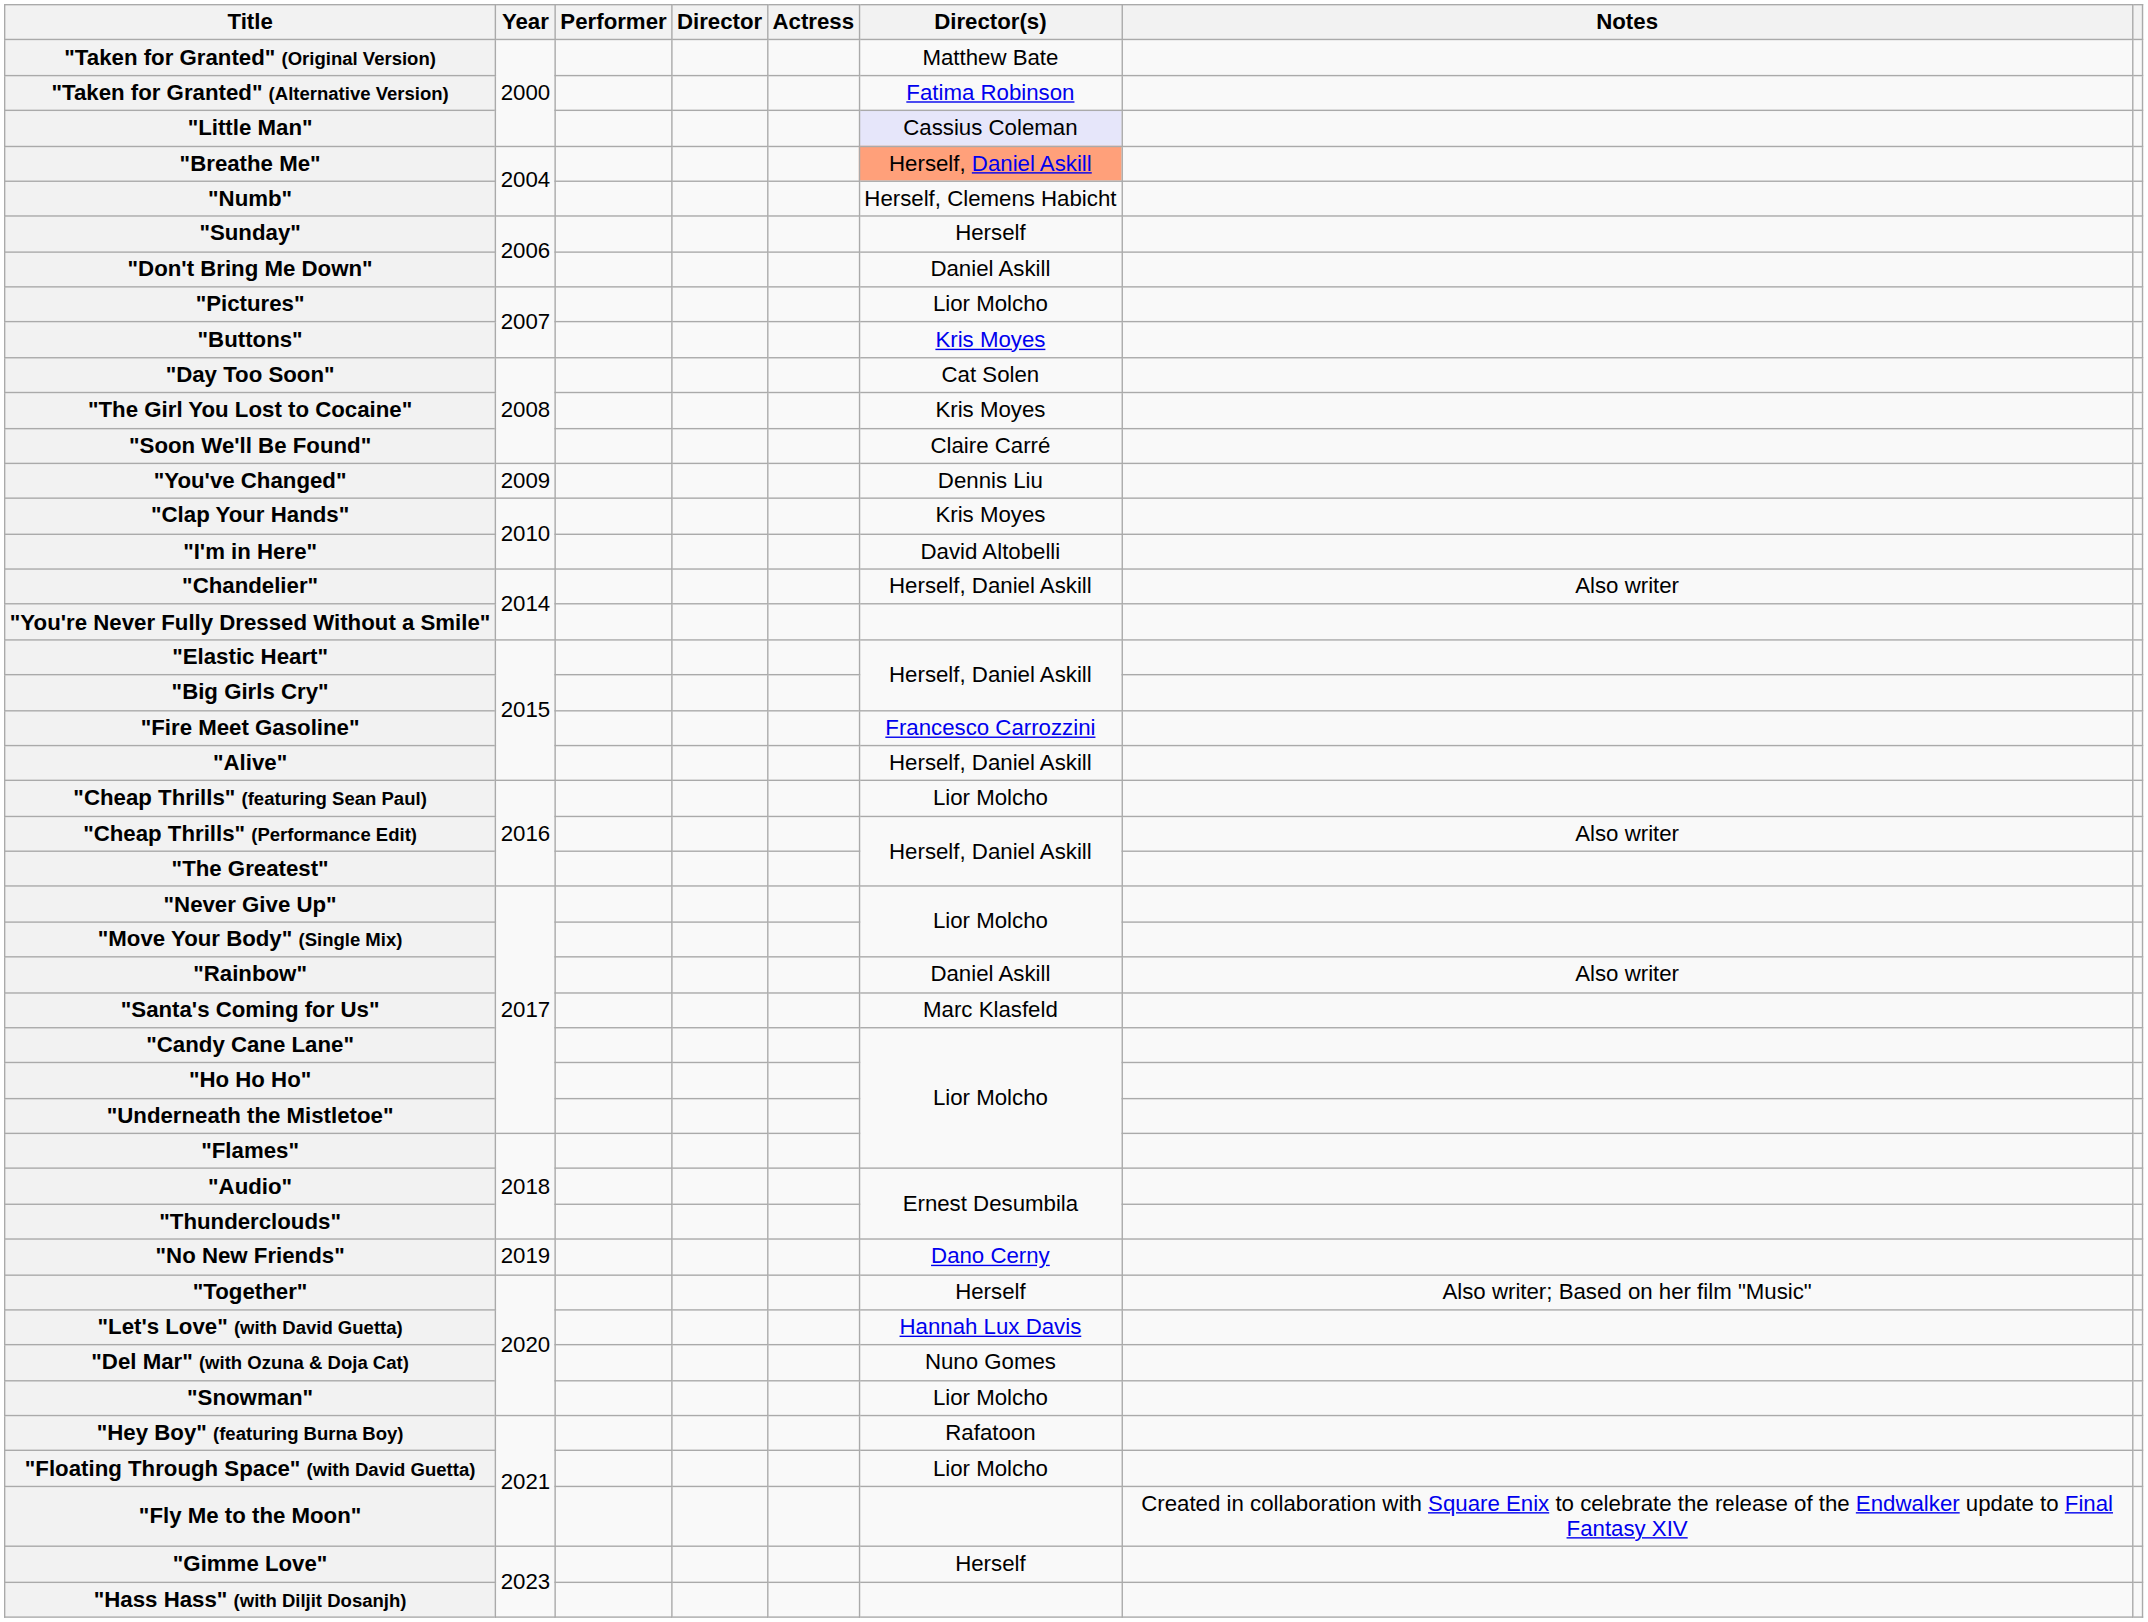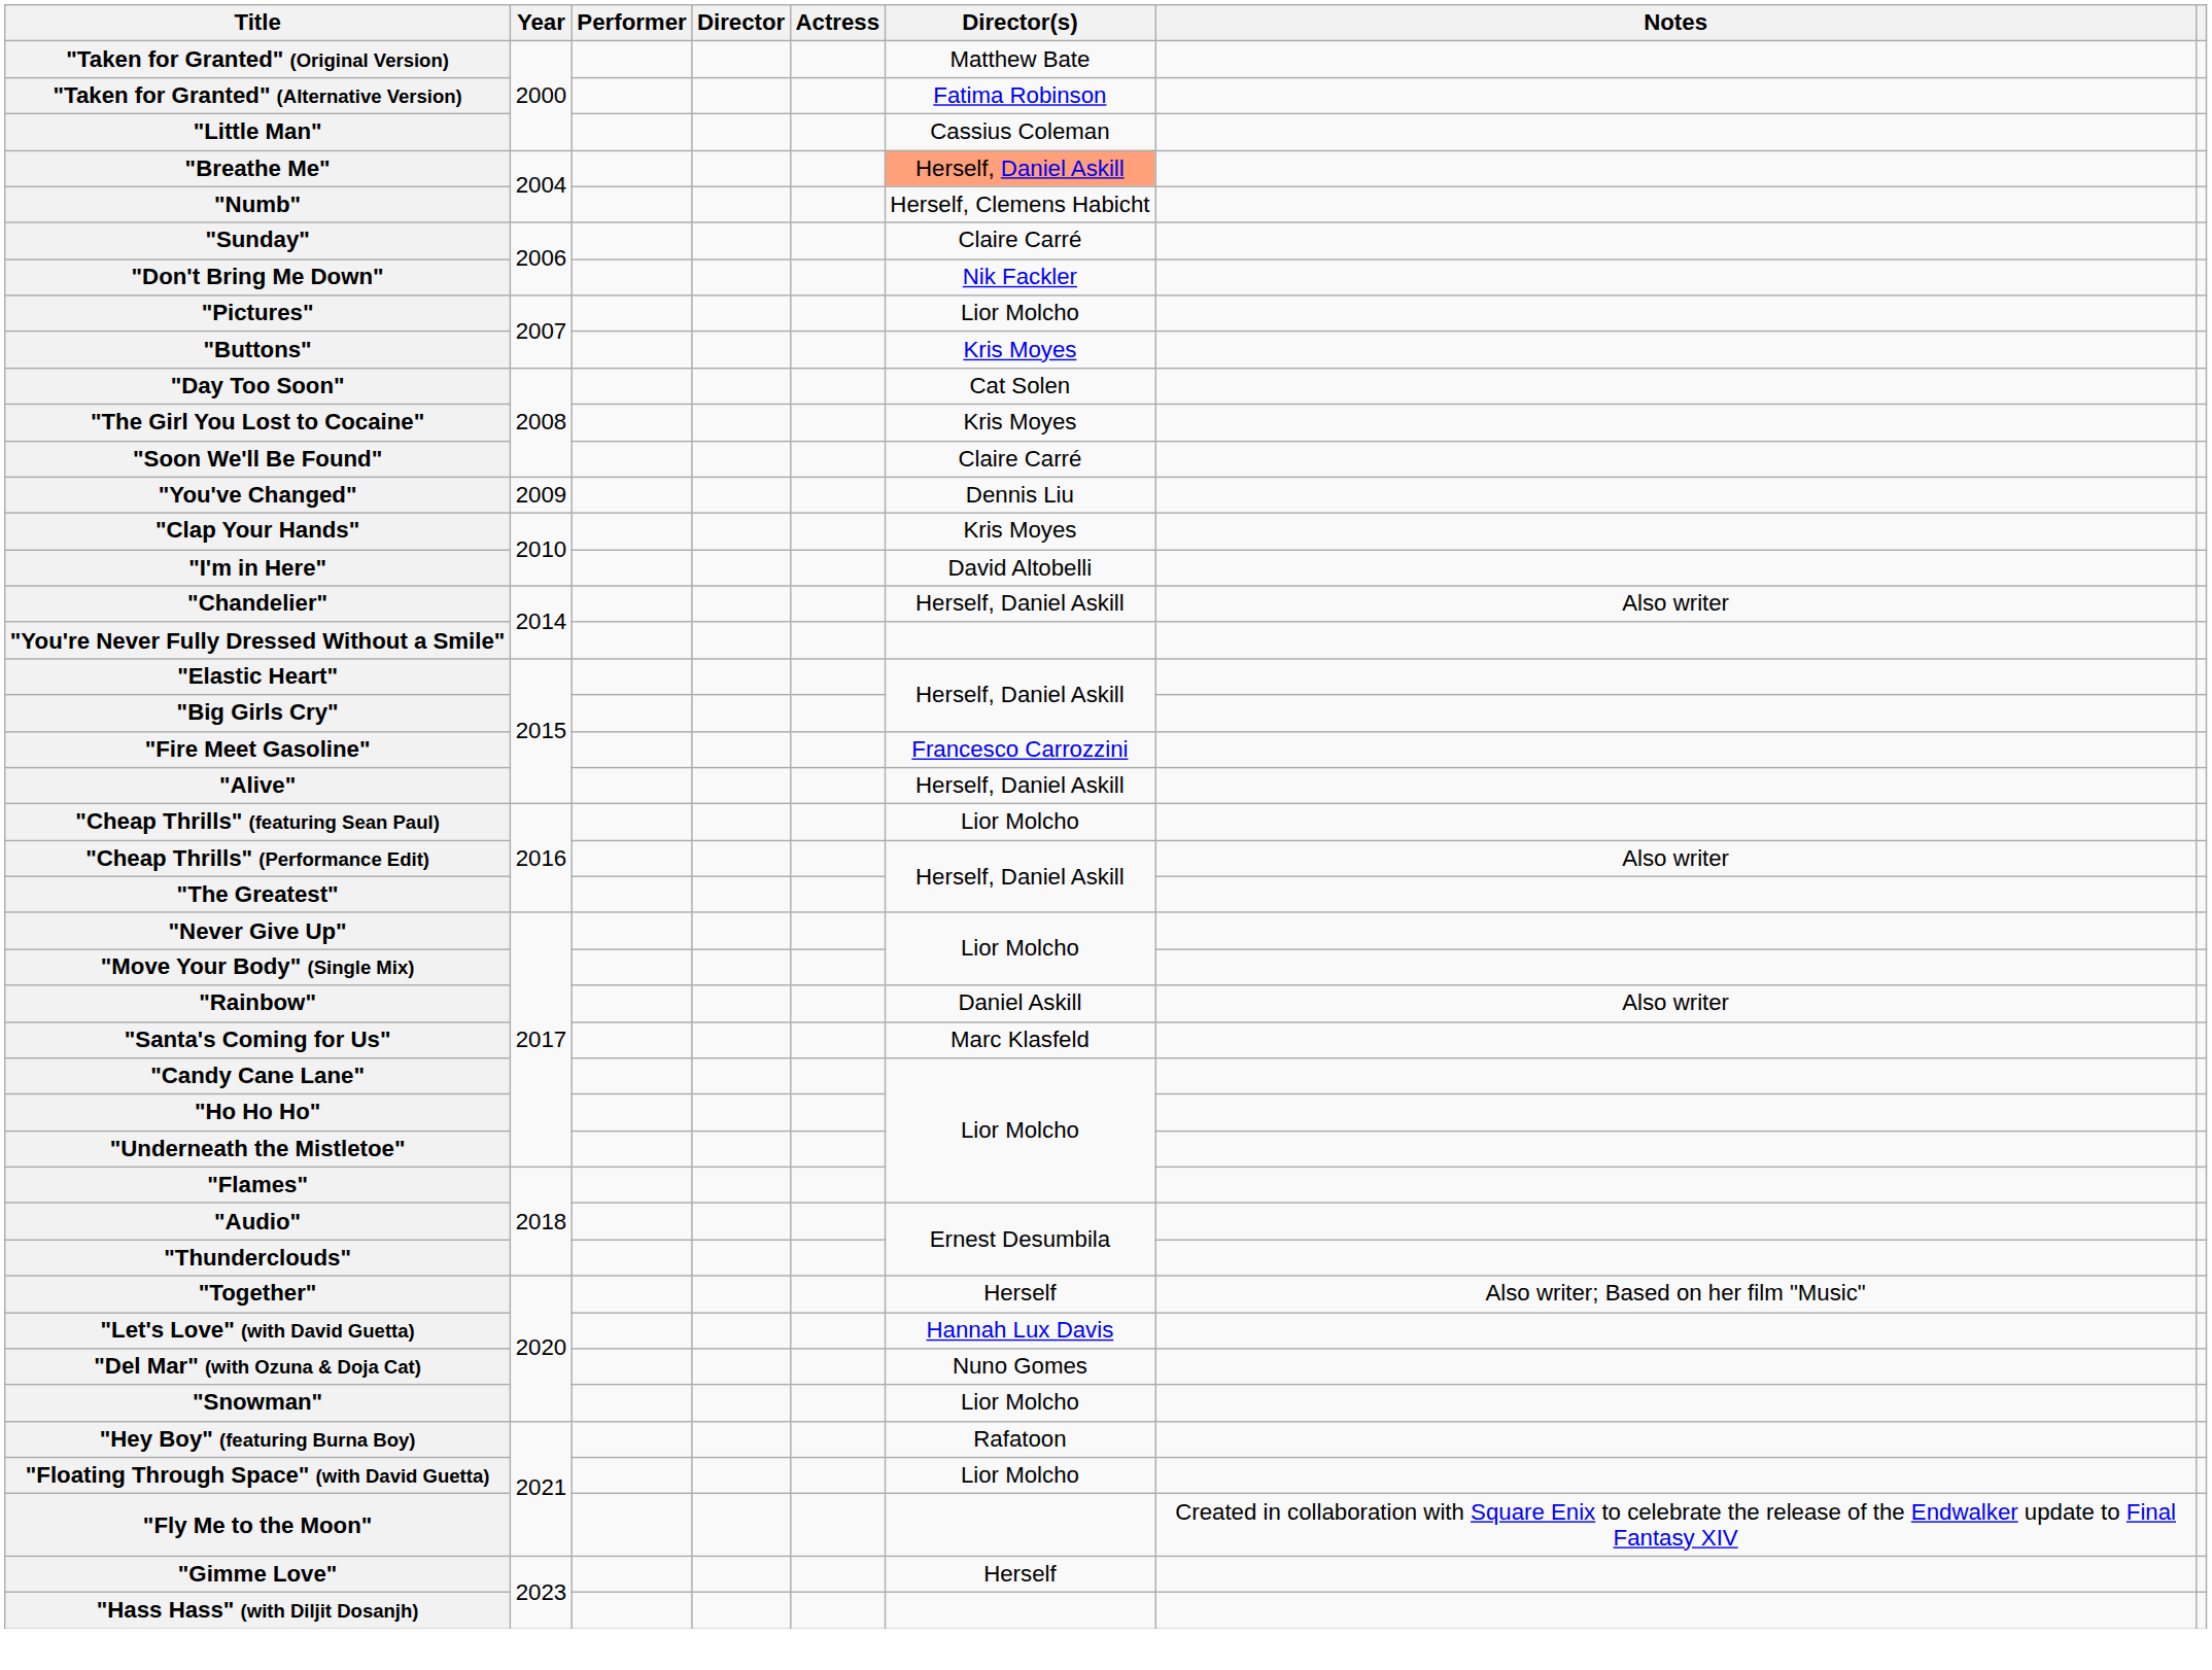"Little Man" | Director(s): lavender background -> no background
"Sunday" | Director(s): Herself -> Claire Carré
"Don't Bring Me Down" | Director(s): Daniel Askill -> Nik Fackler
- row: "No New Friends" | 2019 | Dano Cerny
